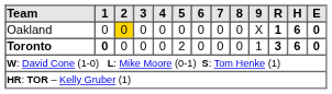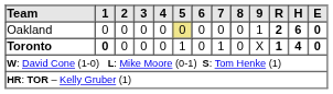Oakland | 2: gold background -> no background
Oakland | 5: no background -> khaki background
Oakland | 9: X -> 1
Oakland | R: 1 -> 2
Toronto | 5: 2 -> 1
Toronto | 7: 0 -> 1
Toronto | 9: 1 -> X
Toronto | R: 3 -> 1
Toronto | H: 6 -> 4
